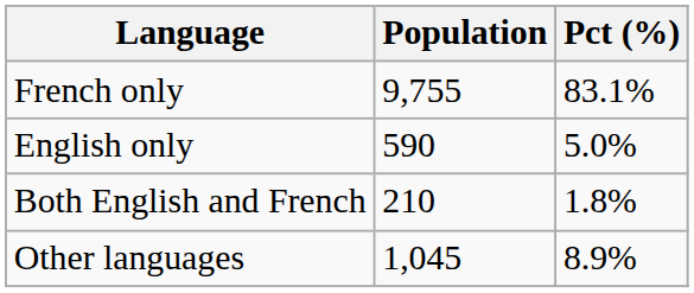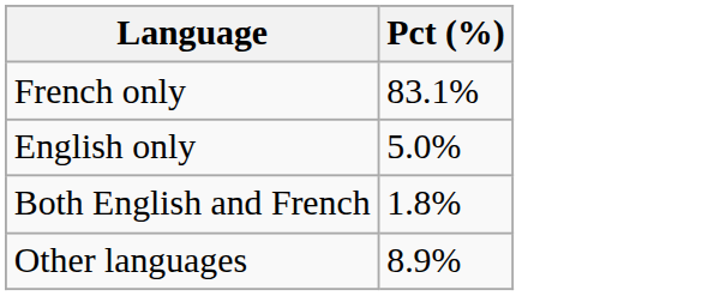- column: Population | 9,755 | 590 | 210 | 1,045
